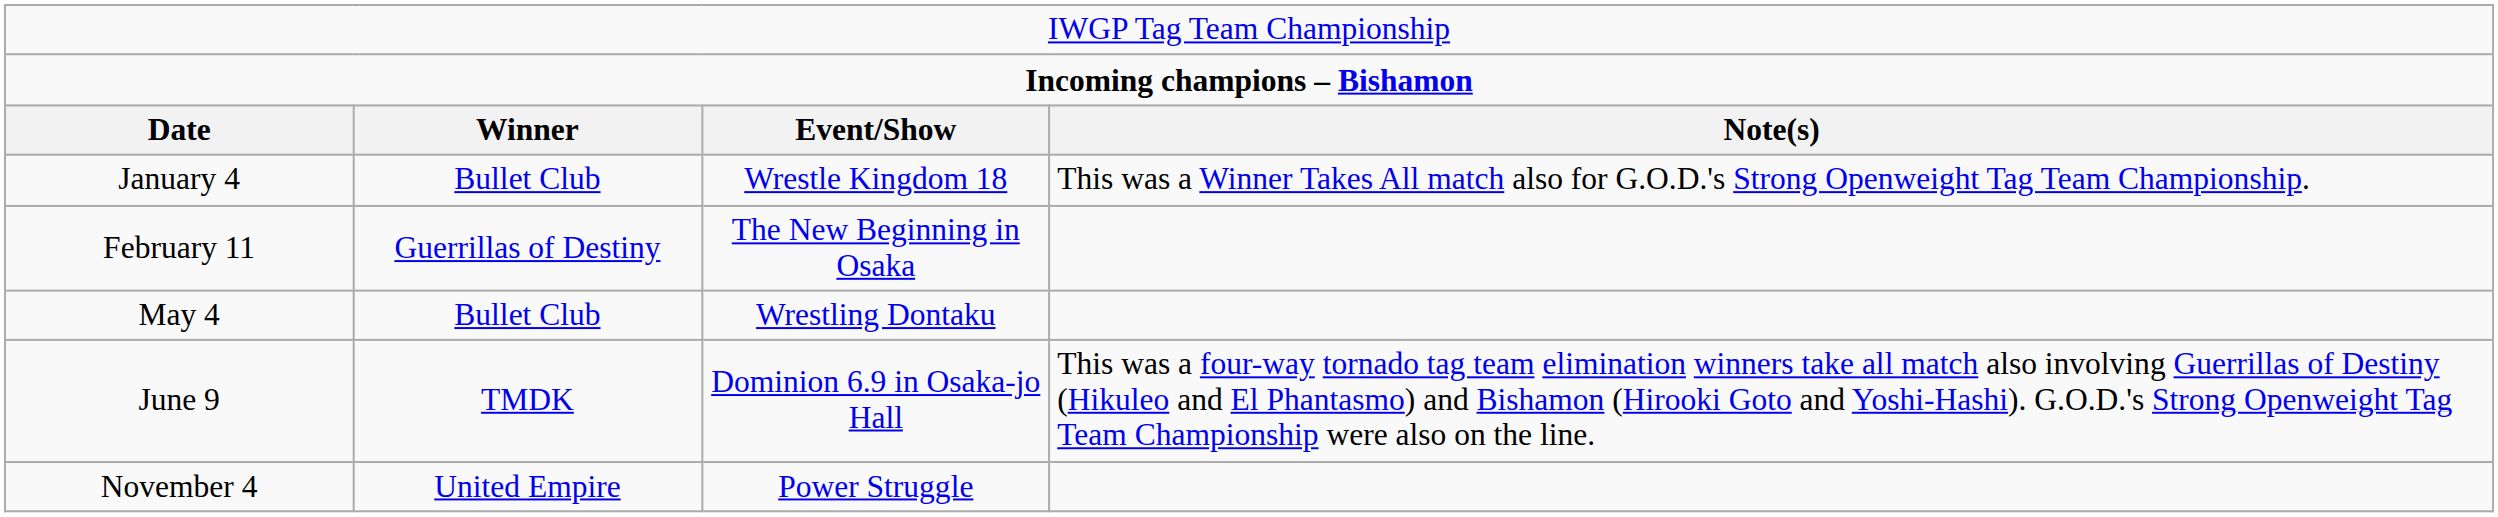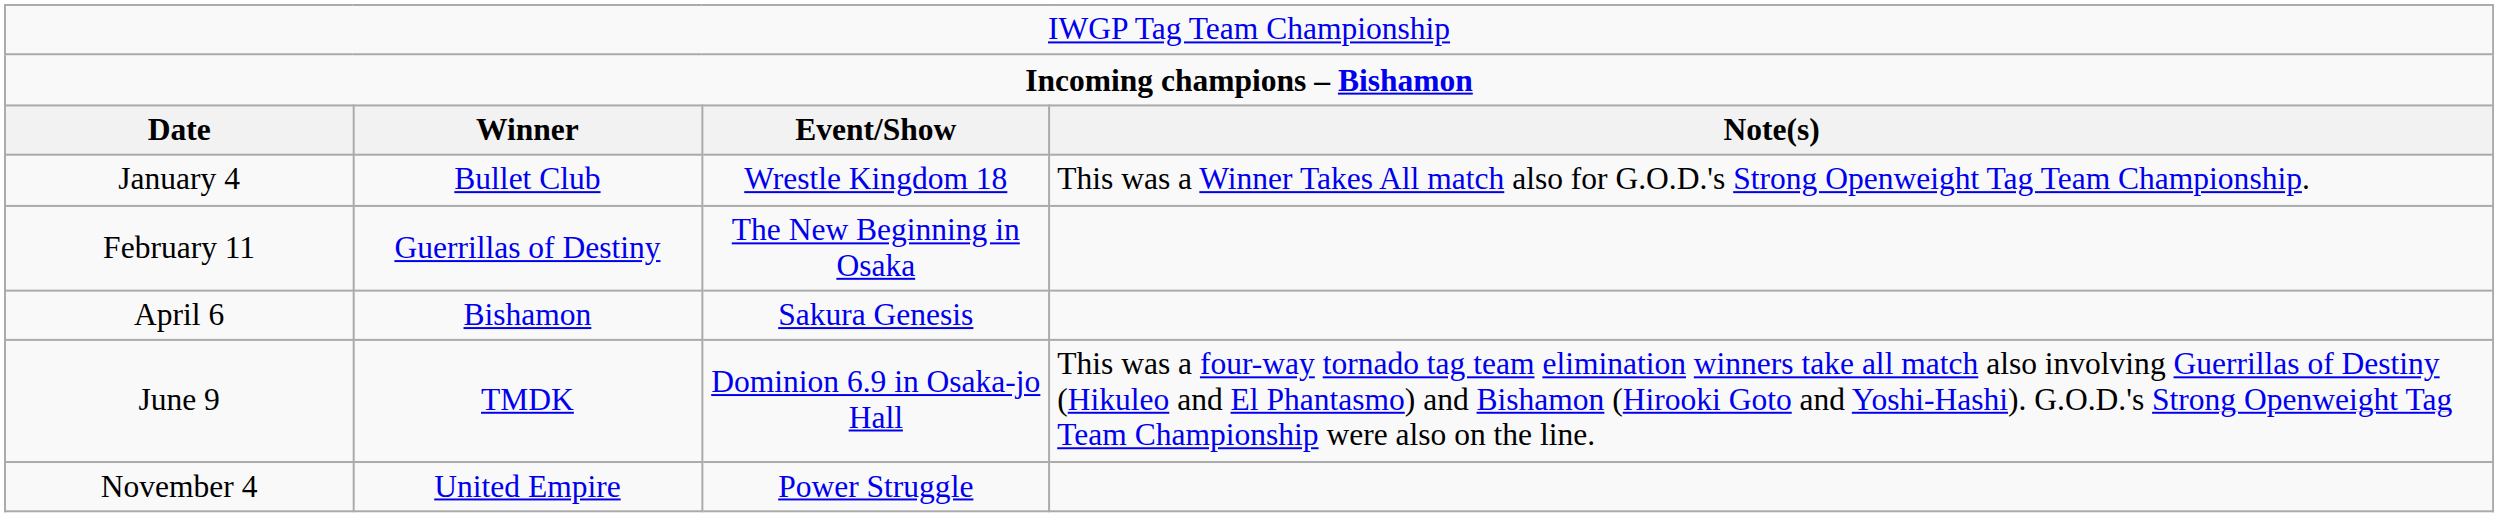+ row: April 6 | Bishamon | Sakura Genesis
- row: May 4 | Bullet Club | Wrestling Dontaku
